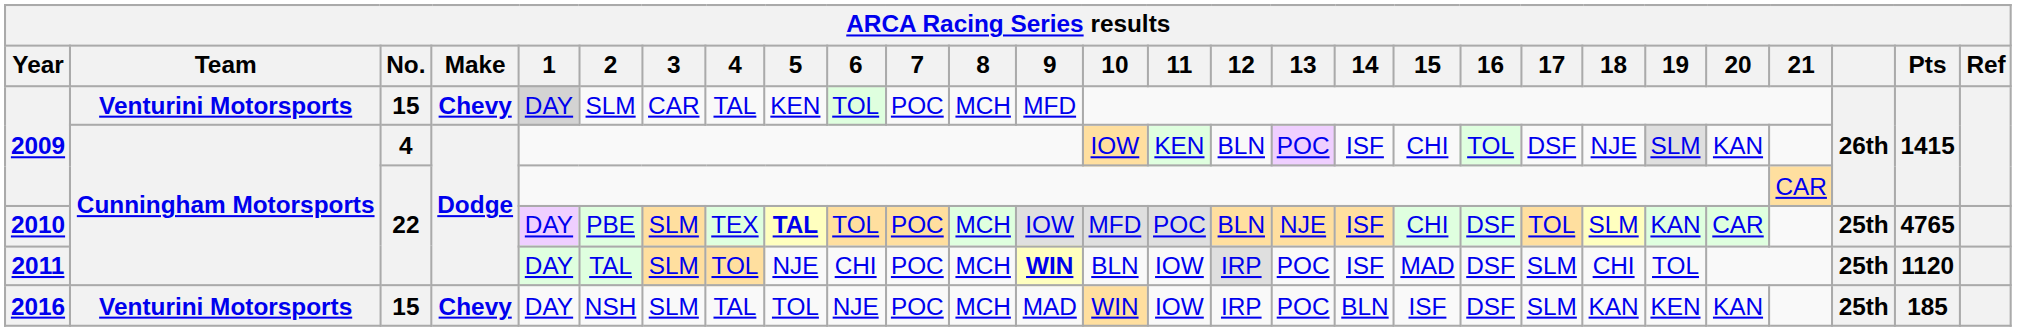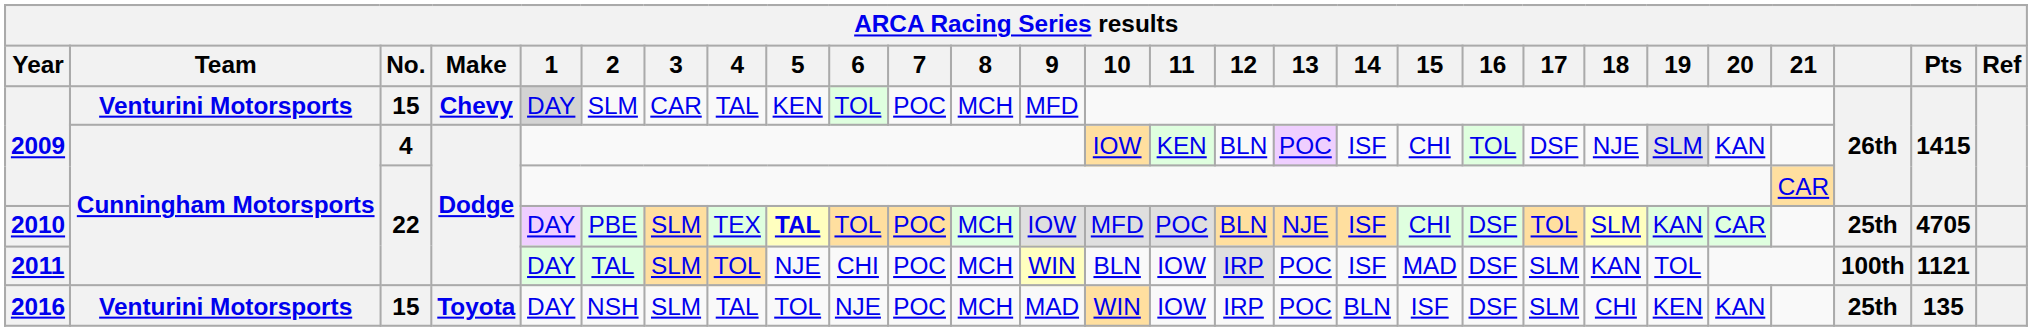2010 | Pts: 4765 -> 4705
2011 | 9: bold -> normal
2011 | 18: CHI -> KAN
2011 | column 26: 25th -> 100th
2011 | Pts: 1120 -> 1121
2016 | Make: Chevy -> Toyota
2016 | 18: KAN -> CHI
2016 | Pts: 185 -> 135
